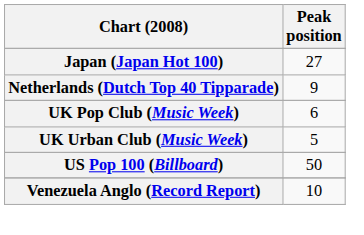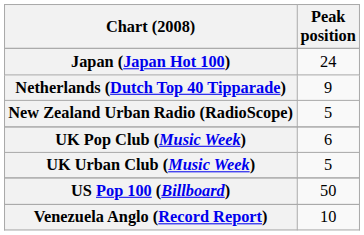Japan (Japan Hot 100) | Peak position: 27 -> 24
+ row: New Zealand Urban Radio (RadioScope) | 5
